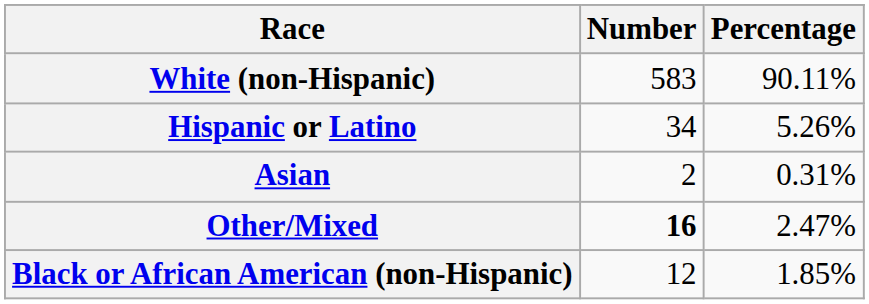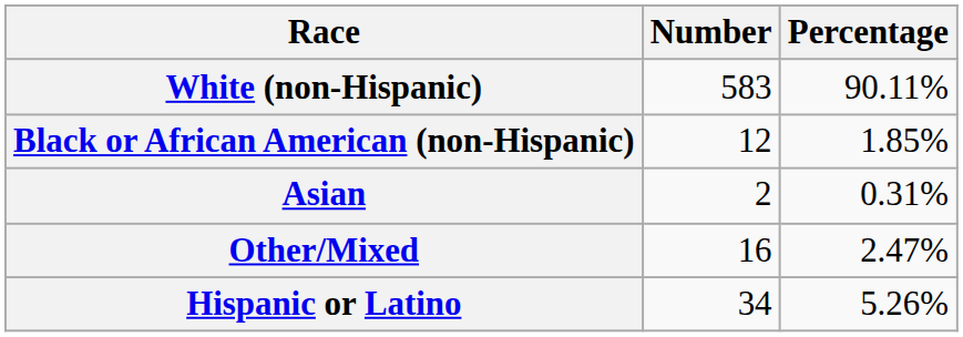rows swapped: Black or African American (non-Hispanic) <-> Hispanic or Latino
Other/Mixed | Number: bold -> normal
